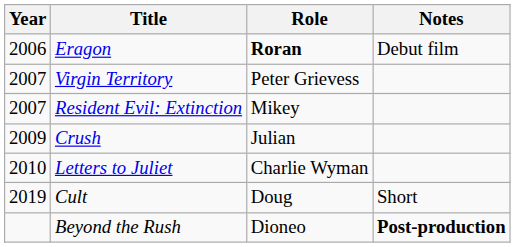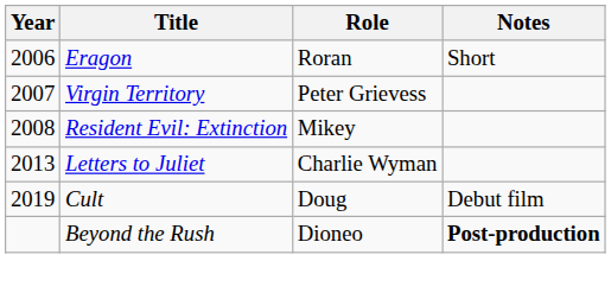Eragon | Role: bold -> normal
Eragon | Notes: Debut film -> Short
Resident Evil: Extinction | Year: 2007 -> 2008
- row: 2009 | Crush | Julian
Letters to Juliet | Year: 2010 -> 2013
Cult | Notes: Short -> Debut film
